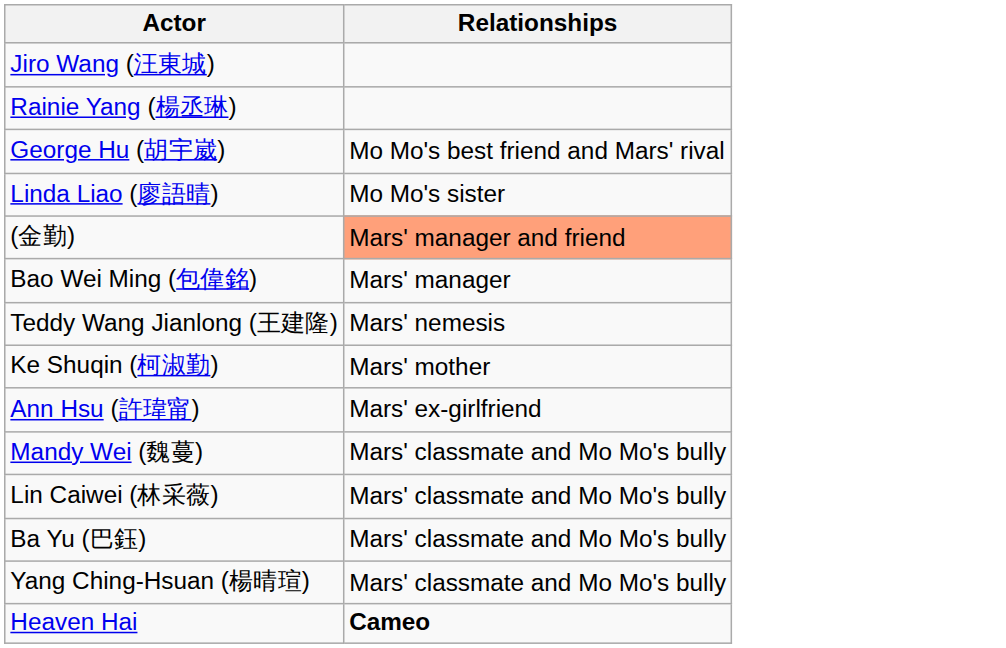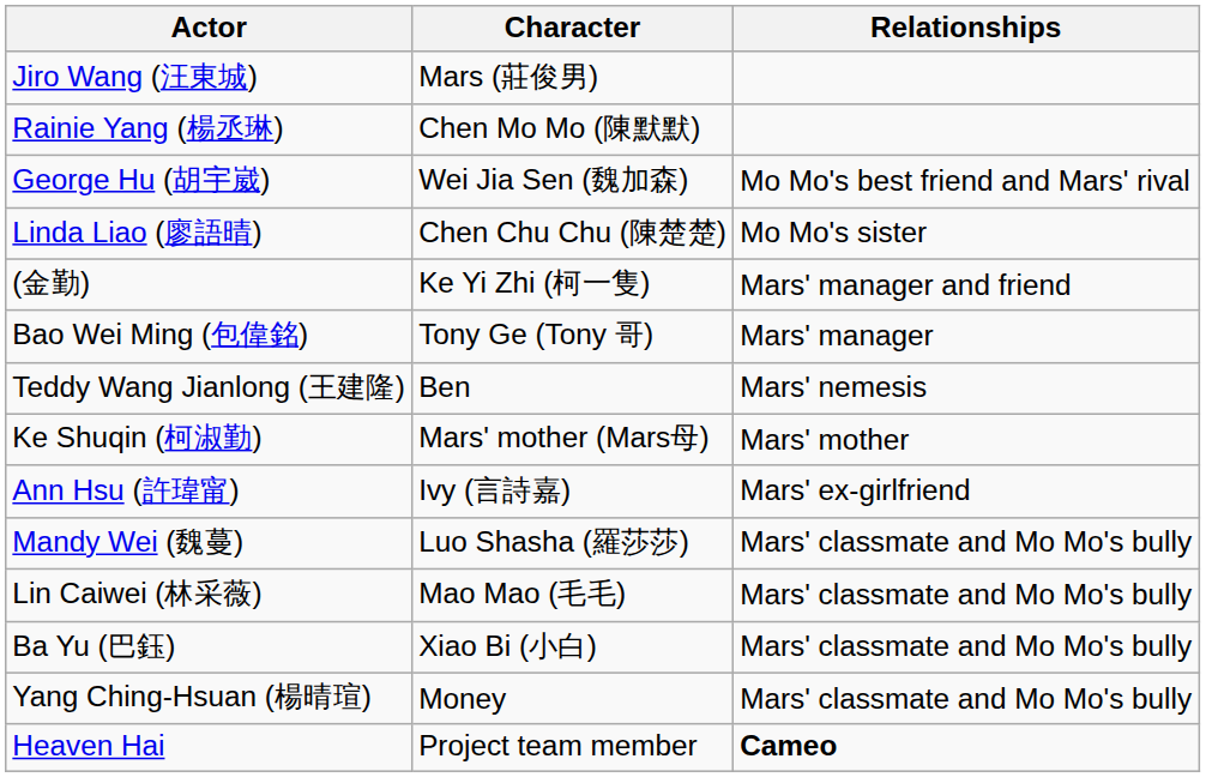+ column: Character | Mars (莊俊男) | Chen Mo Mo (陳默默) | Wei Jia Sen (魏加森) | Chen Chu Chu (陳楚楚) | Ke Yi Zhi (柯一隻) | Tony Ge (Tony 哥) | Ben | Mars' mother (Mars母) | Ivy (言詩嘉) | Luo Shasha (羅莎莎) | Mao Mao (毛毛) | Xiao Bi (小白) | Money | Project team member
(金勤) | Relationships: lightsalmon background -> no background
